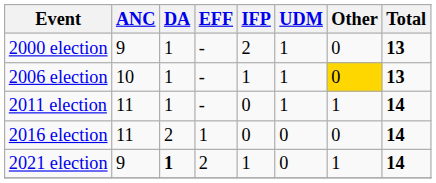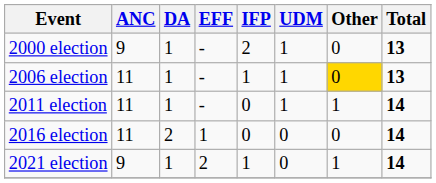2006 election | ANC: 10 -> 11
2021 election | DA: bold -> normal
